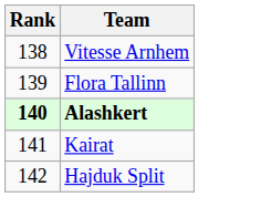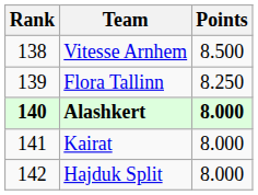+ column: Points | 8.500 | 8.250 | 8.000 | 8.000 | 8.000
